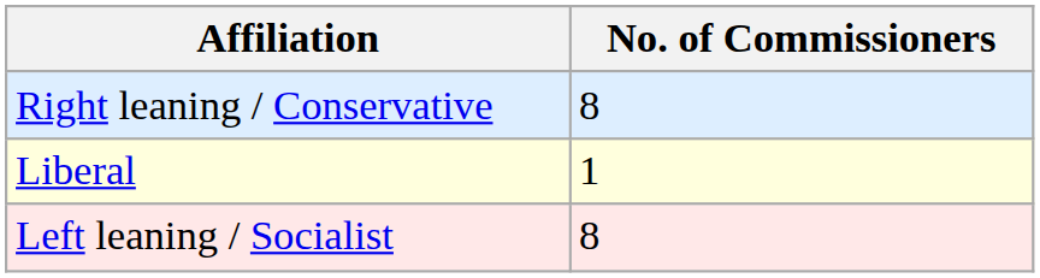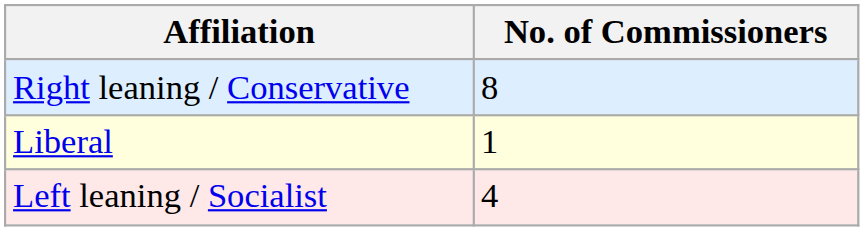Left leaning / Socialist | No. of Commissioners: 8 -> 4
